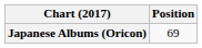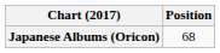Japanese Albums (Oricon) | Position: 69 -> 68
